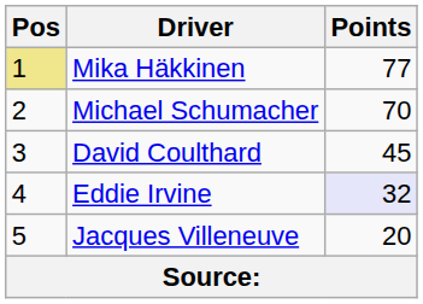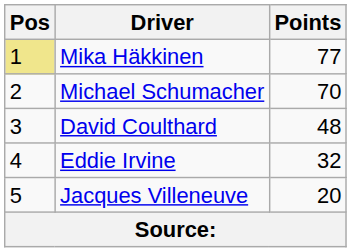David Coulthard | Points: 45 -> 48
Eddie Irvine | Points: lavender background -> no background
